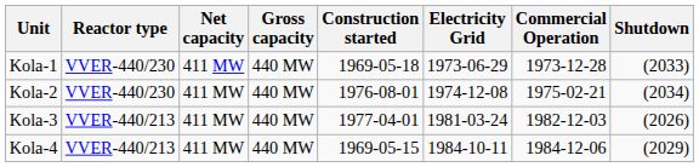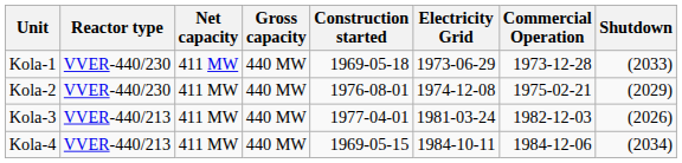Kola-2 | Shutdown: (2034) -> (2029)
Kola-4 | Shutdown: (2029) -> (2034)
